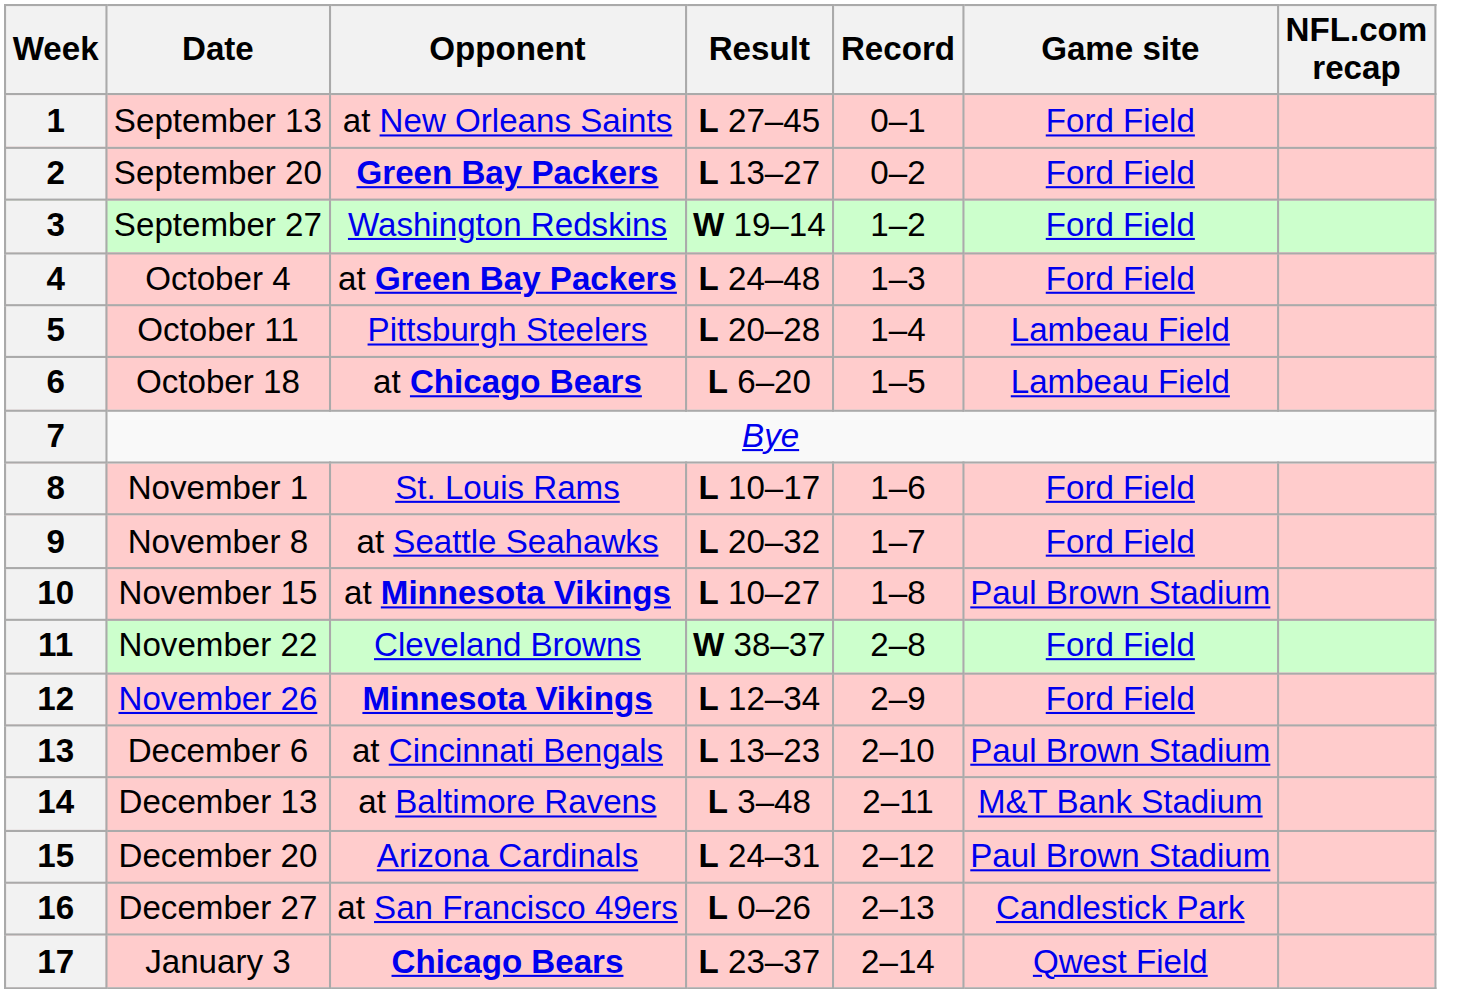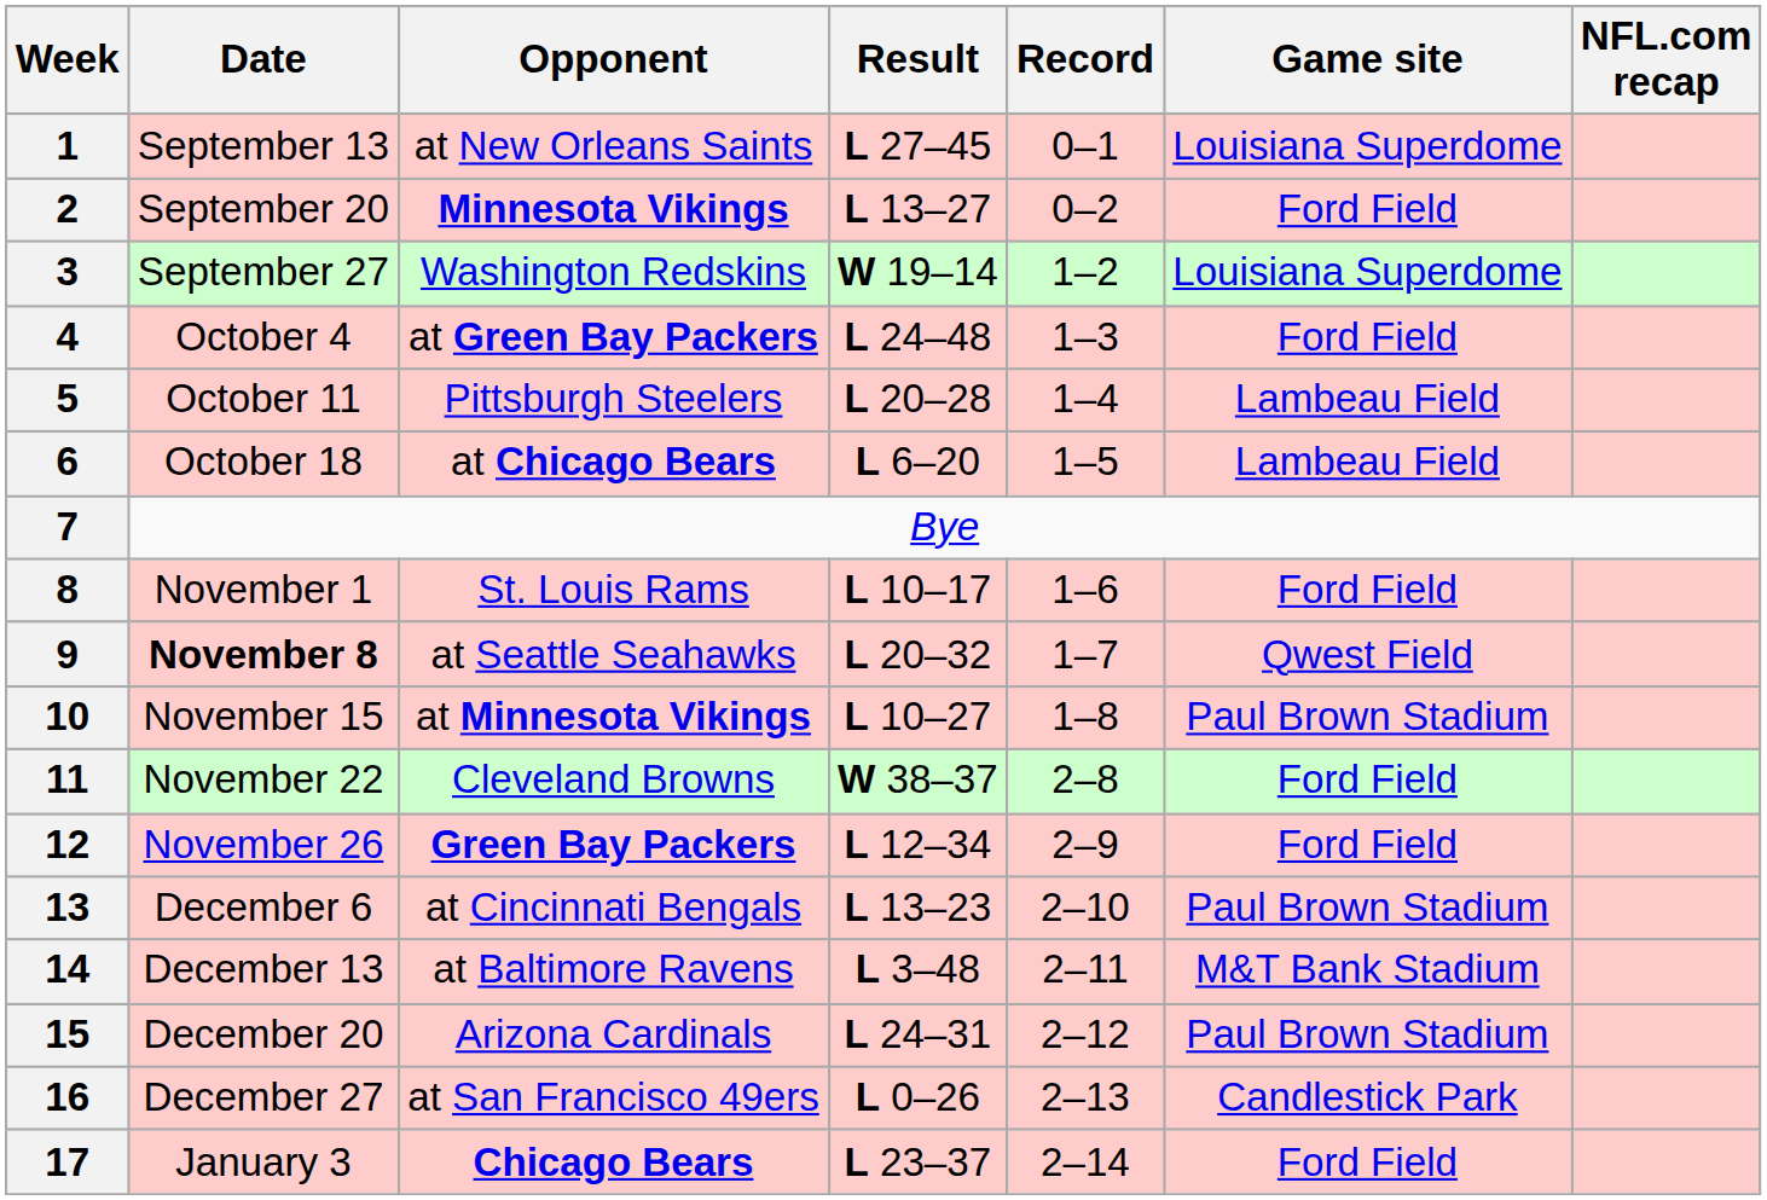1 | Game site: Ford Field -> Louisiana Superdome
2 | Opponent: Green Bay Packers -> Minnesota Vikings
3 | Game site: Ford Field -> Louisiana Superdome
9 | Date: normal -> bold
9 | Game site: Ford Field -> Qwest Field
12 | Opponent: Minnesota Vikings -> Green Bay Packers
17 | Game site: Qwest Field -> Ford Field
